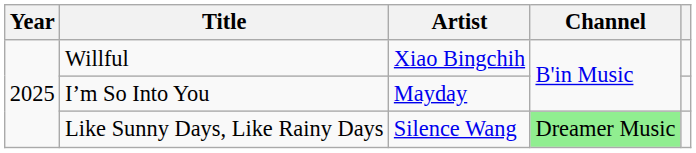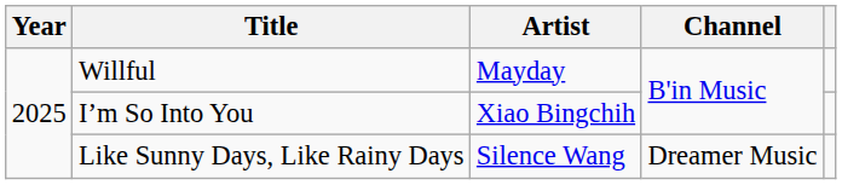Willful | Artist: Xiao Bingchih -> Mayday
I’m So Into You | Artist: Mayday -> Xiao Bingchih
Like Sunny Days, Like Rainy Days | Channel: lightgreen background -> no background
